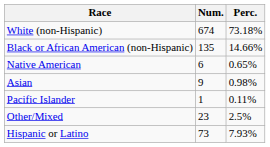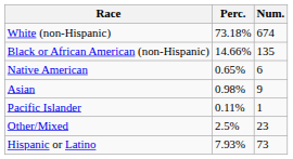columns swapped: Num. <-> Perc.
